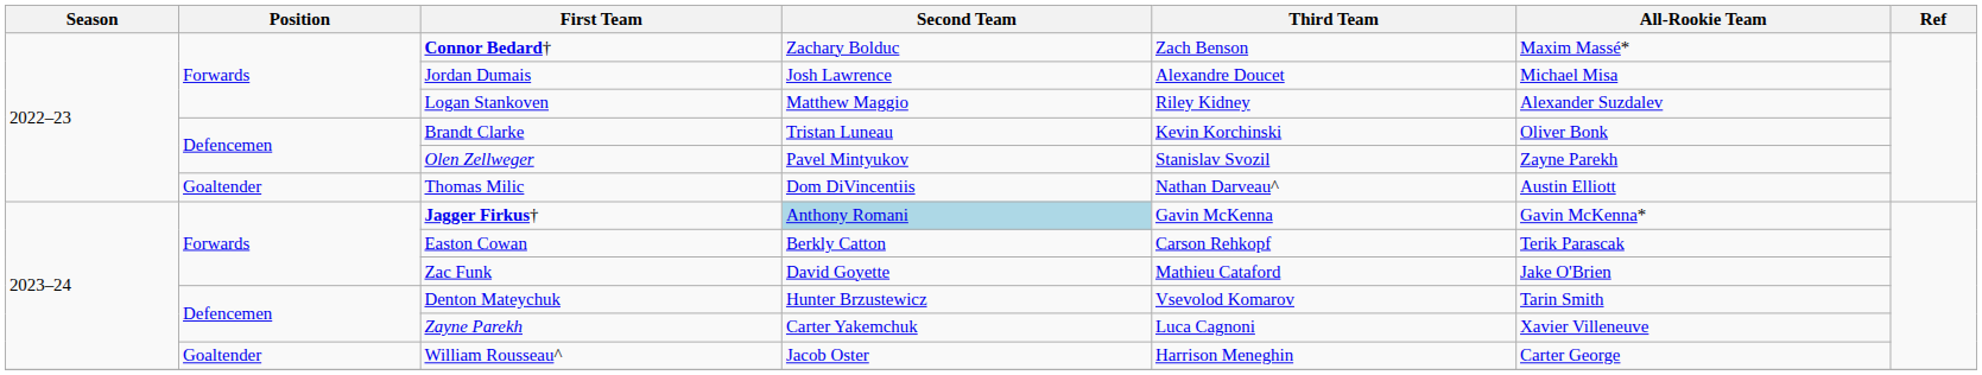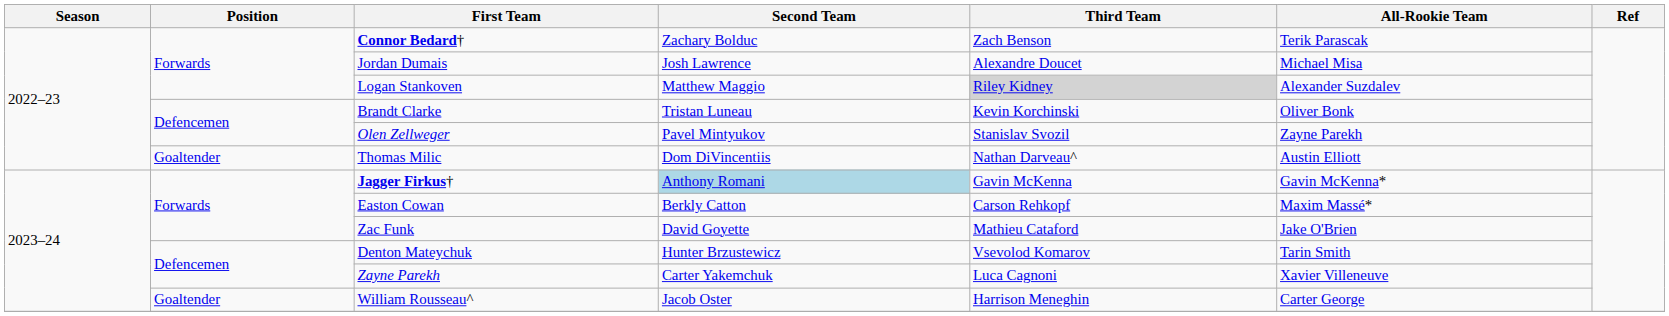Connor Bedard† | All-Rookie Team: Maxim Massé* -> Terik Parascak
Logan Stankoven | Third Team: no background -> lightgrey background
Easton Cowan | All-Rookie Team: Terik Parascak -> Maxim Massé*
